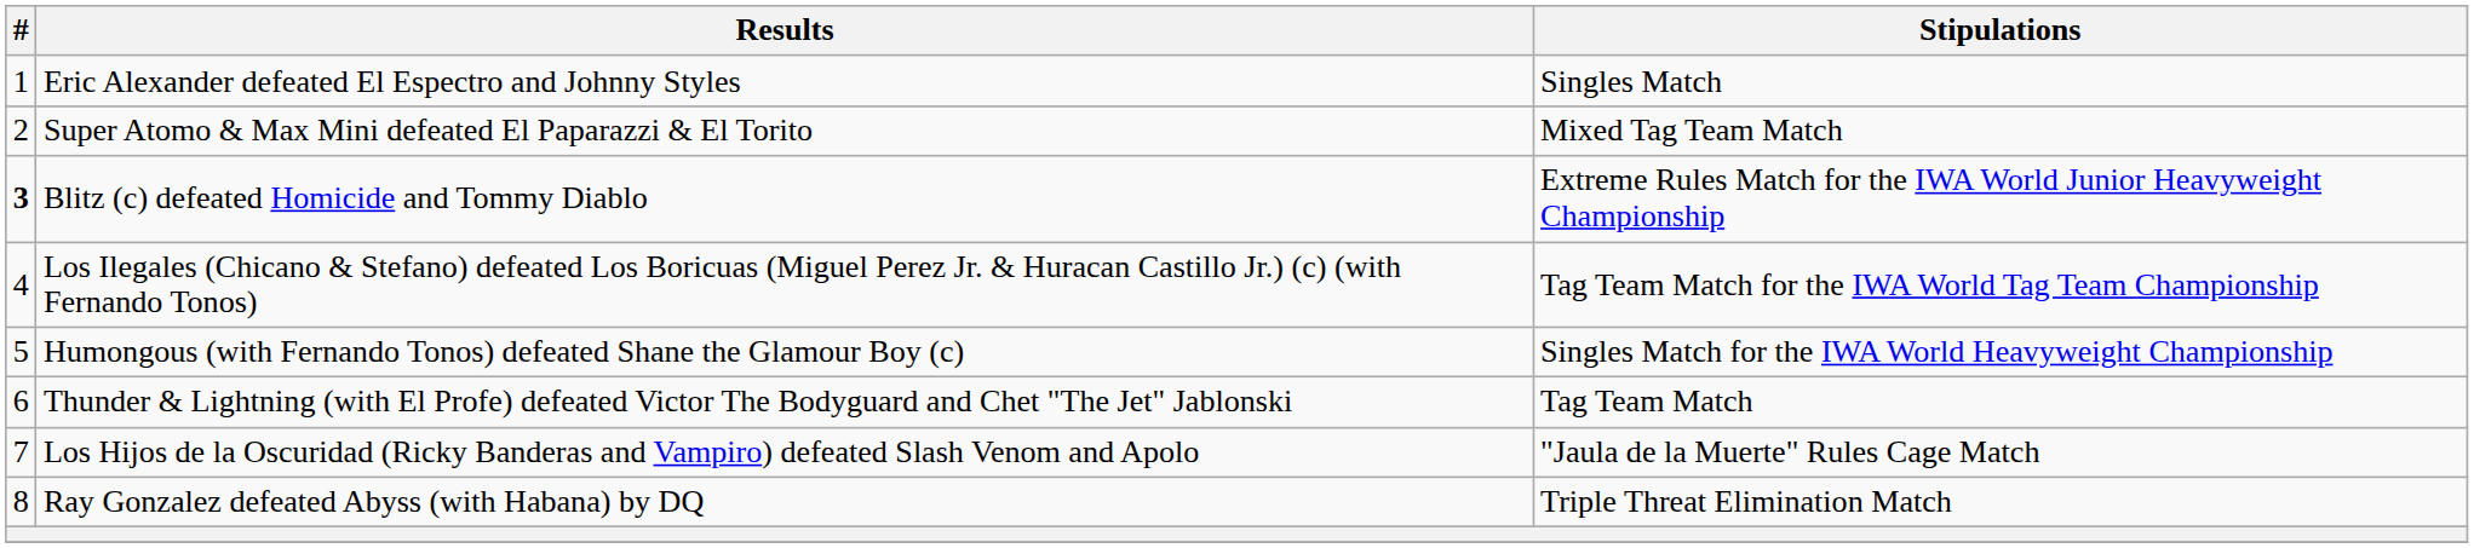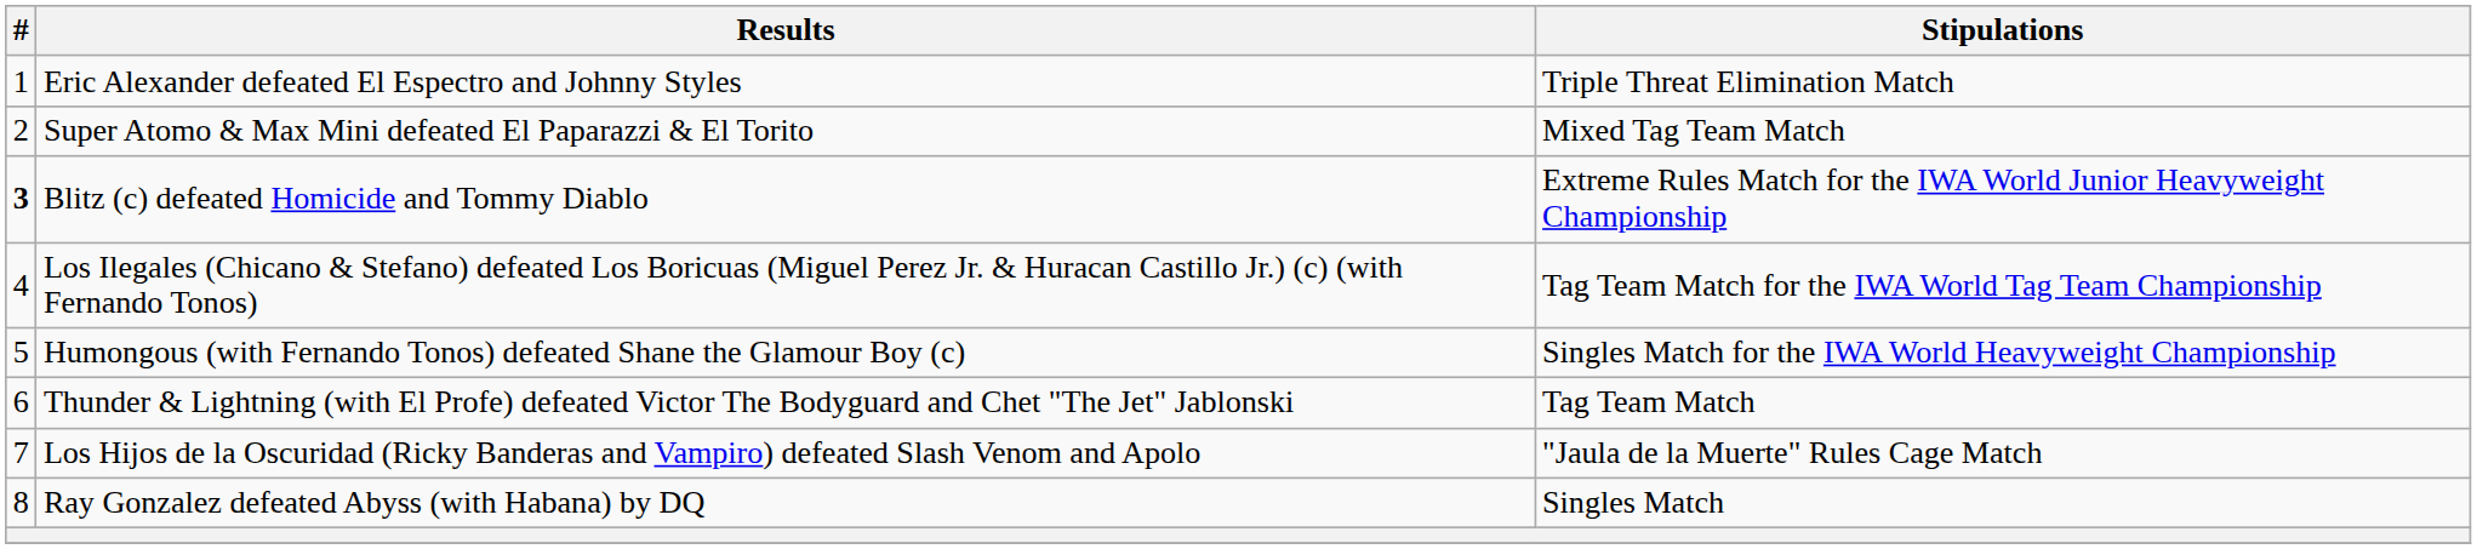Eric Alexander defeated El Espectro and Johnny Styles | Stipulations: Singles Match -> Triple Threat Elimination Match
Ray Gonzalez defeated Abyss (with Habana) by DQ | Stipulations: Triple Threat Elimination Match -> Singles Match
